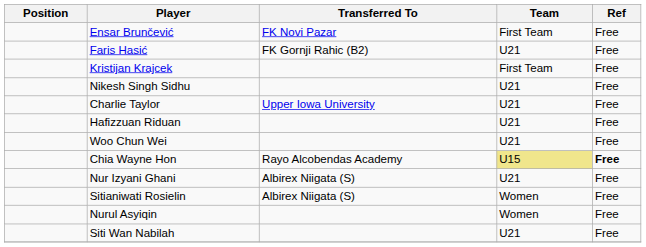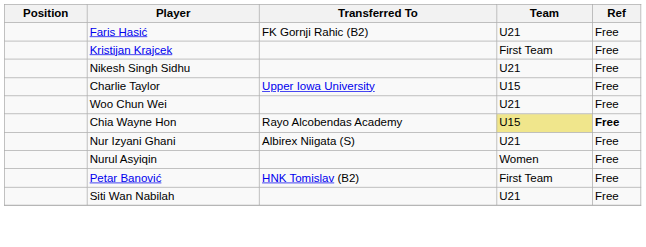- row: Ensar Brunčević | FK Novi Pazar | First Team | Free
Charlie Taylor | Team: U21 -> U15
- row: Hafizzuan Riduan | U21 | Free
- row: Sitianiwati Rosielin | Albirex Niigata (S) | Women | Free
+ row: Petar Banović | HNK Tomislav (B2) | First Team | Free
